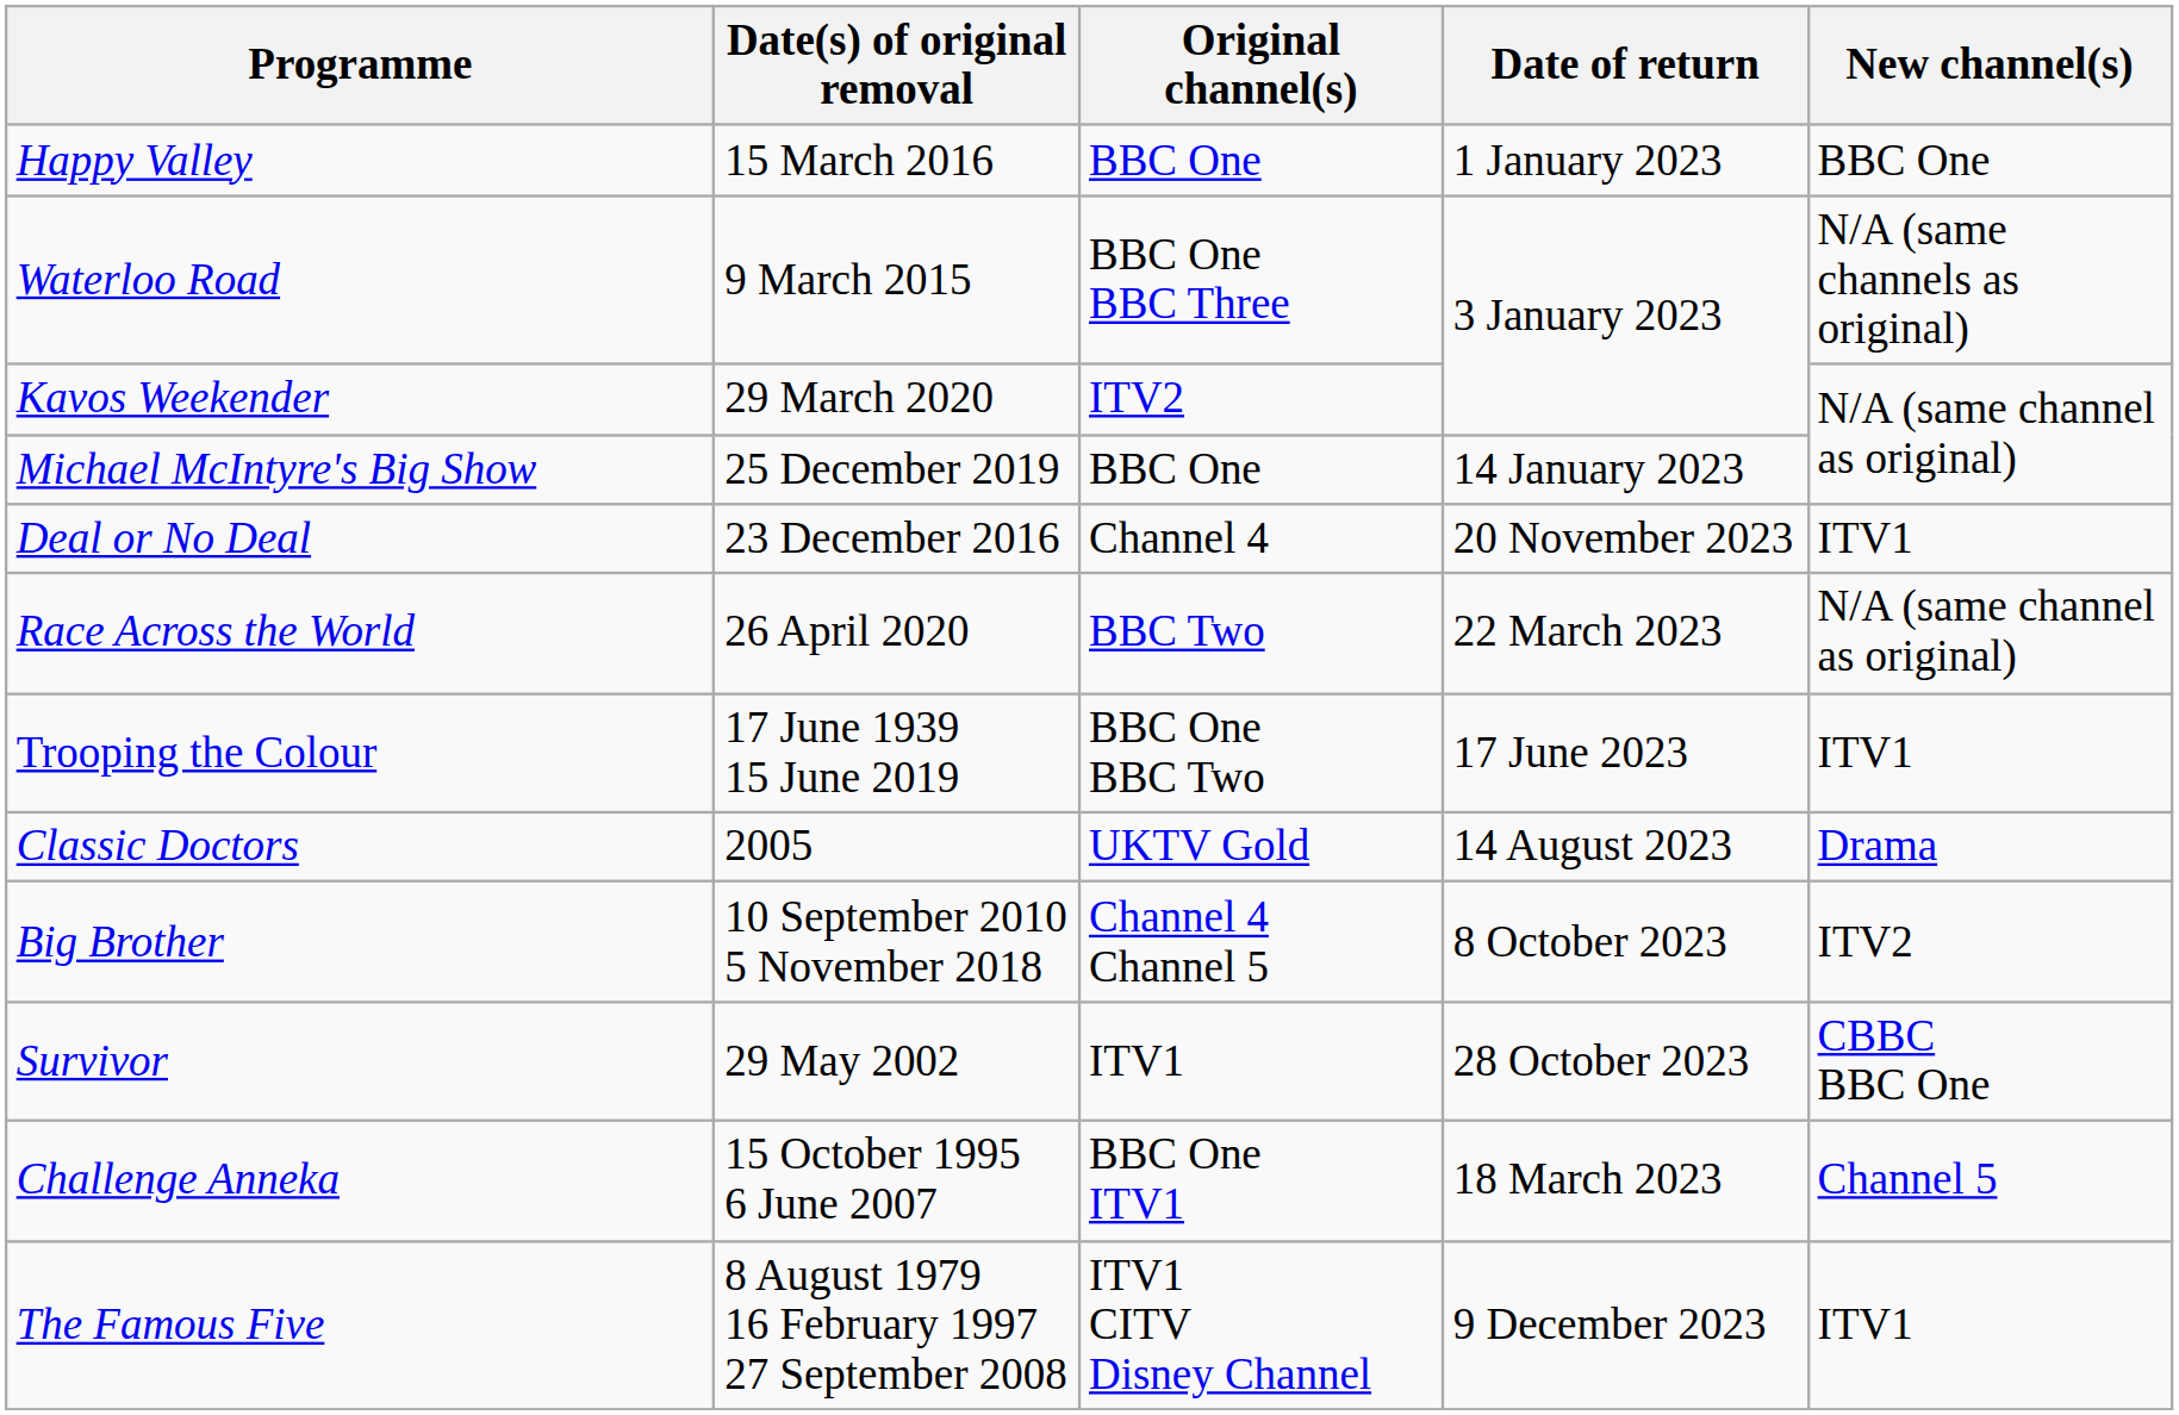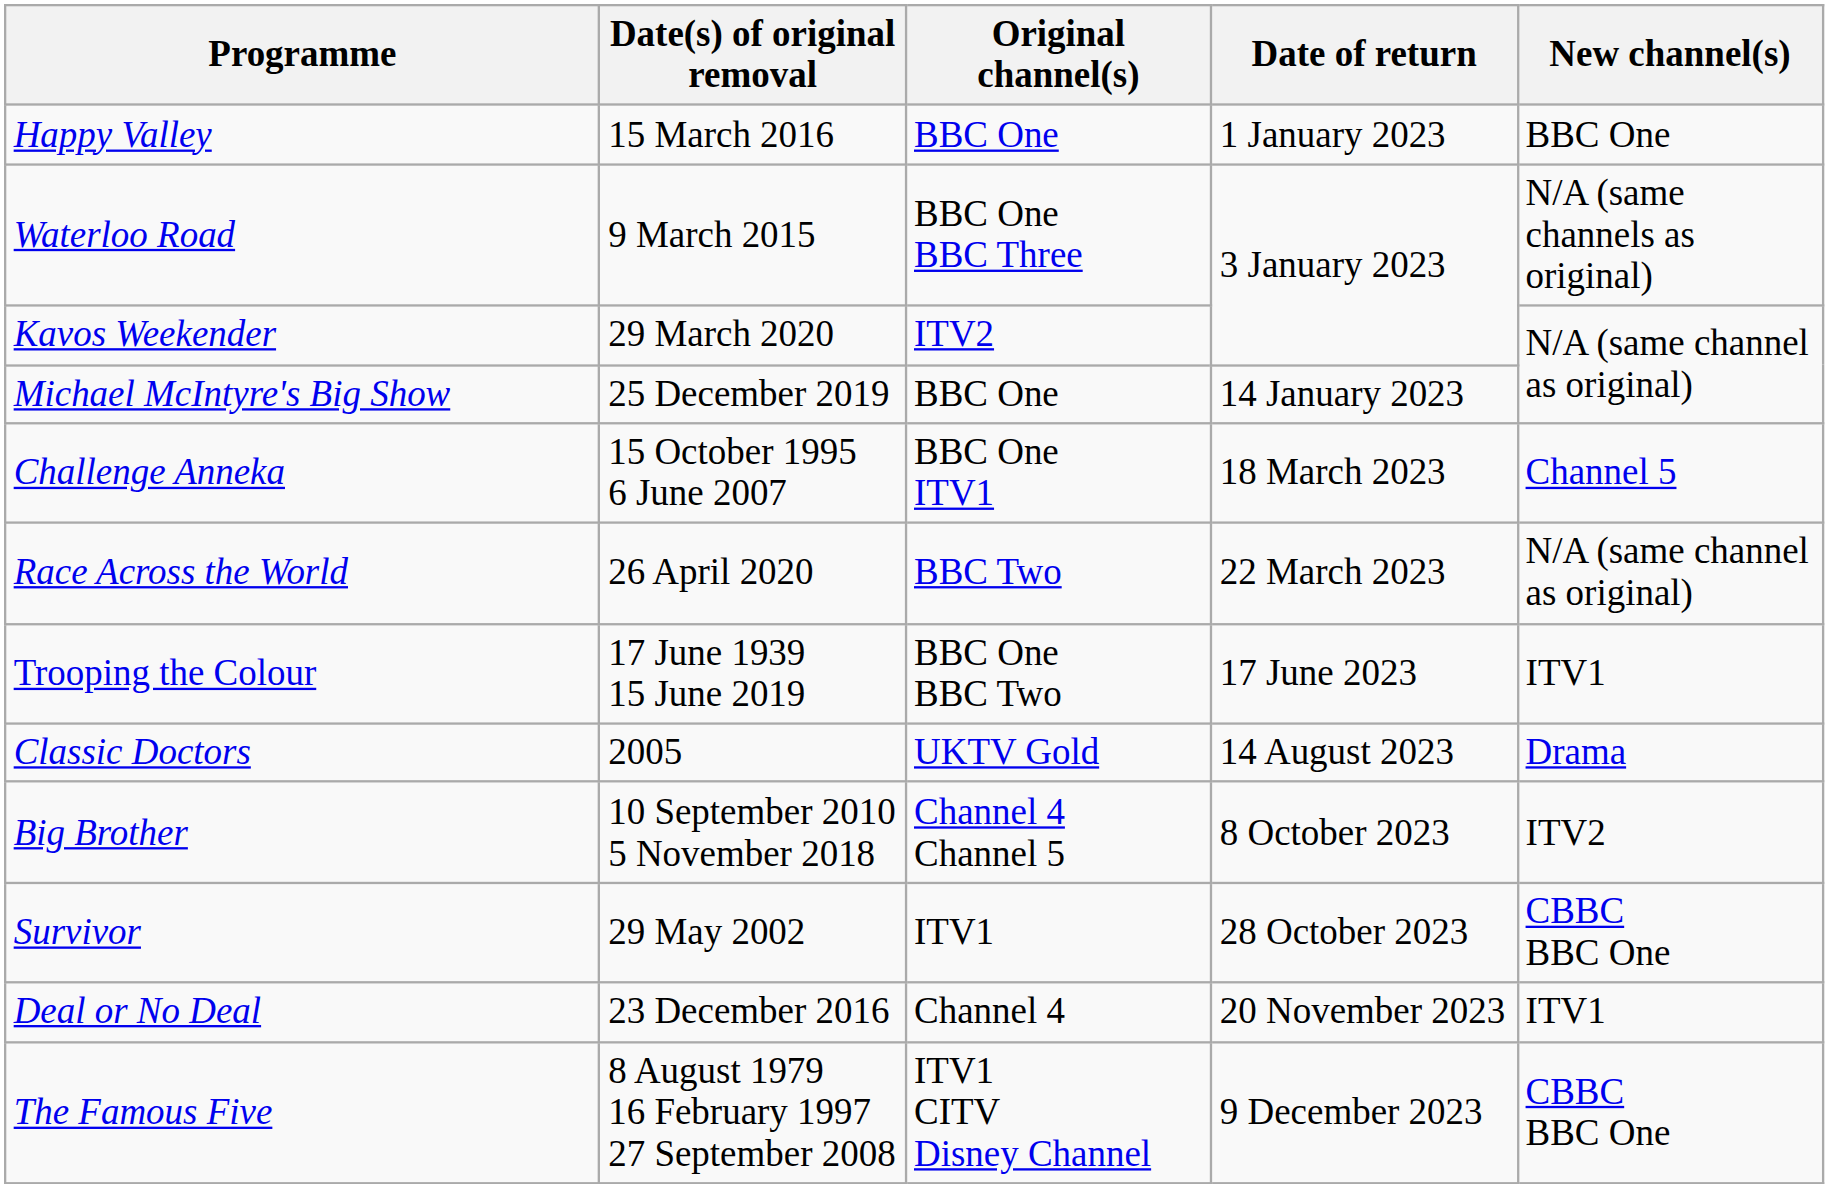rows swapped: Challenge Anneka <-> Deal or No Deal
The Famous Five | New channel(s): ITV1 -> CBBC BBC One
